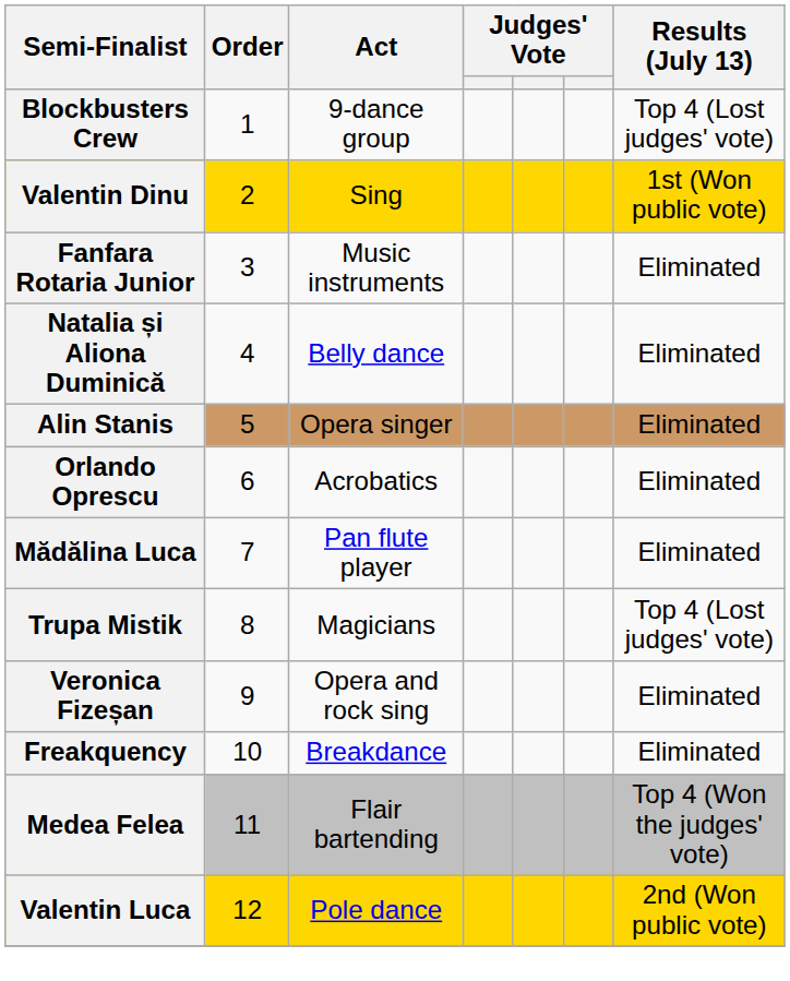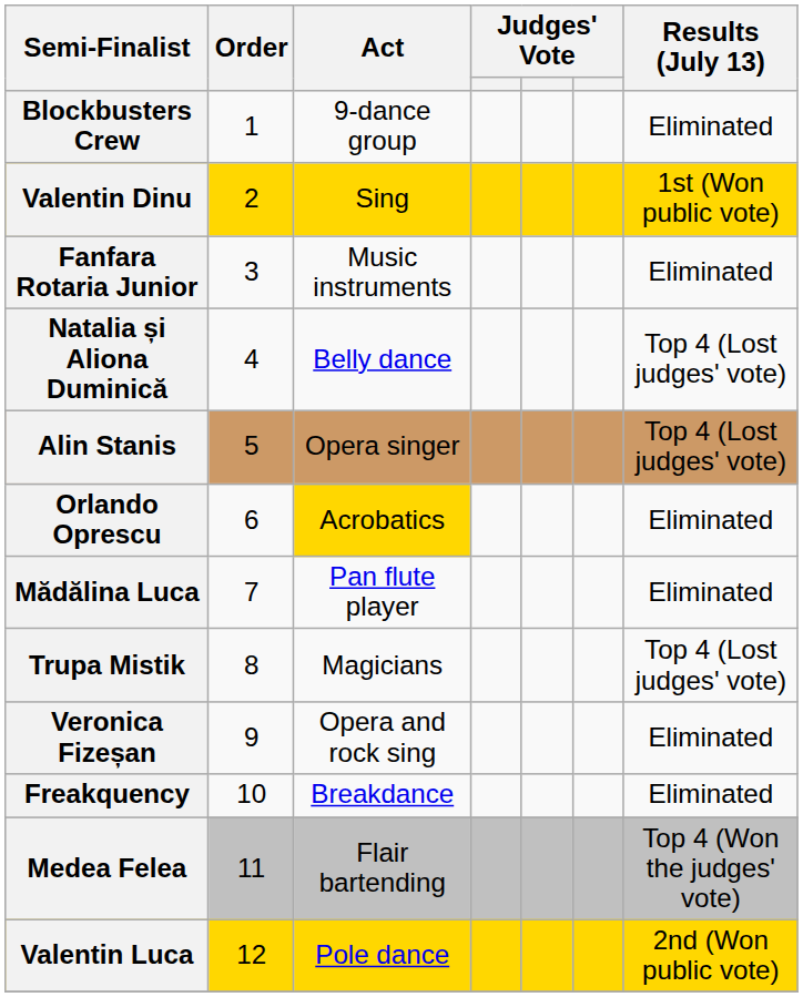Blockbusters Crew | Results (July 13): Top 4 (Lost judges' vote) -> Eliminated
Natalia și Aliona Duminică | Results (July 13): Eliminated -> Top 4 (Lost judges' vote)
Alin Stanis | Results (July 13): Eliminated -> Top 4 (Lost judges' vote)
Orlando Oprescu | Act: no background -> gold background
